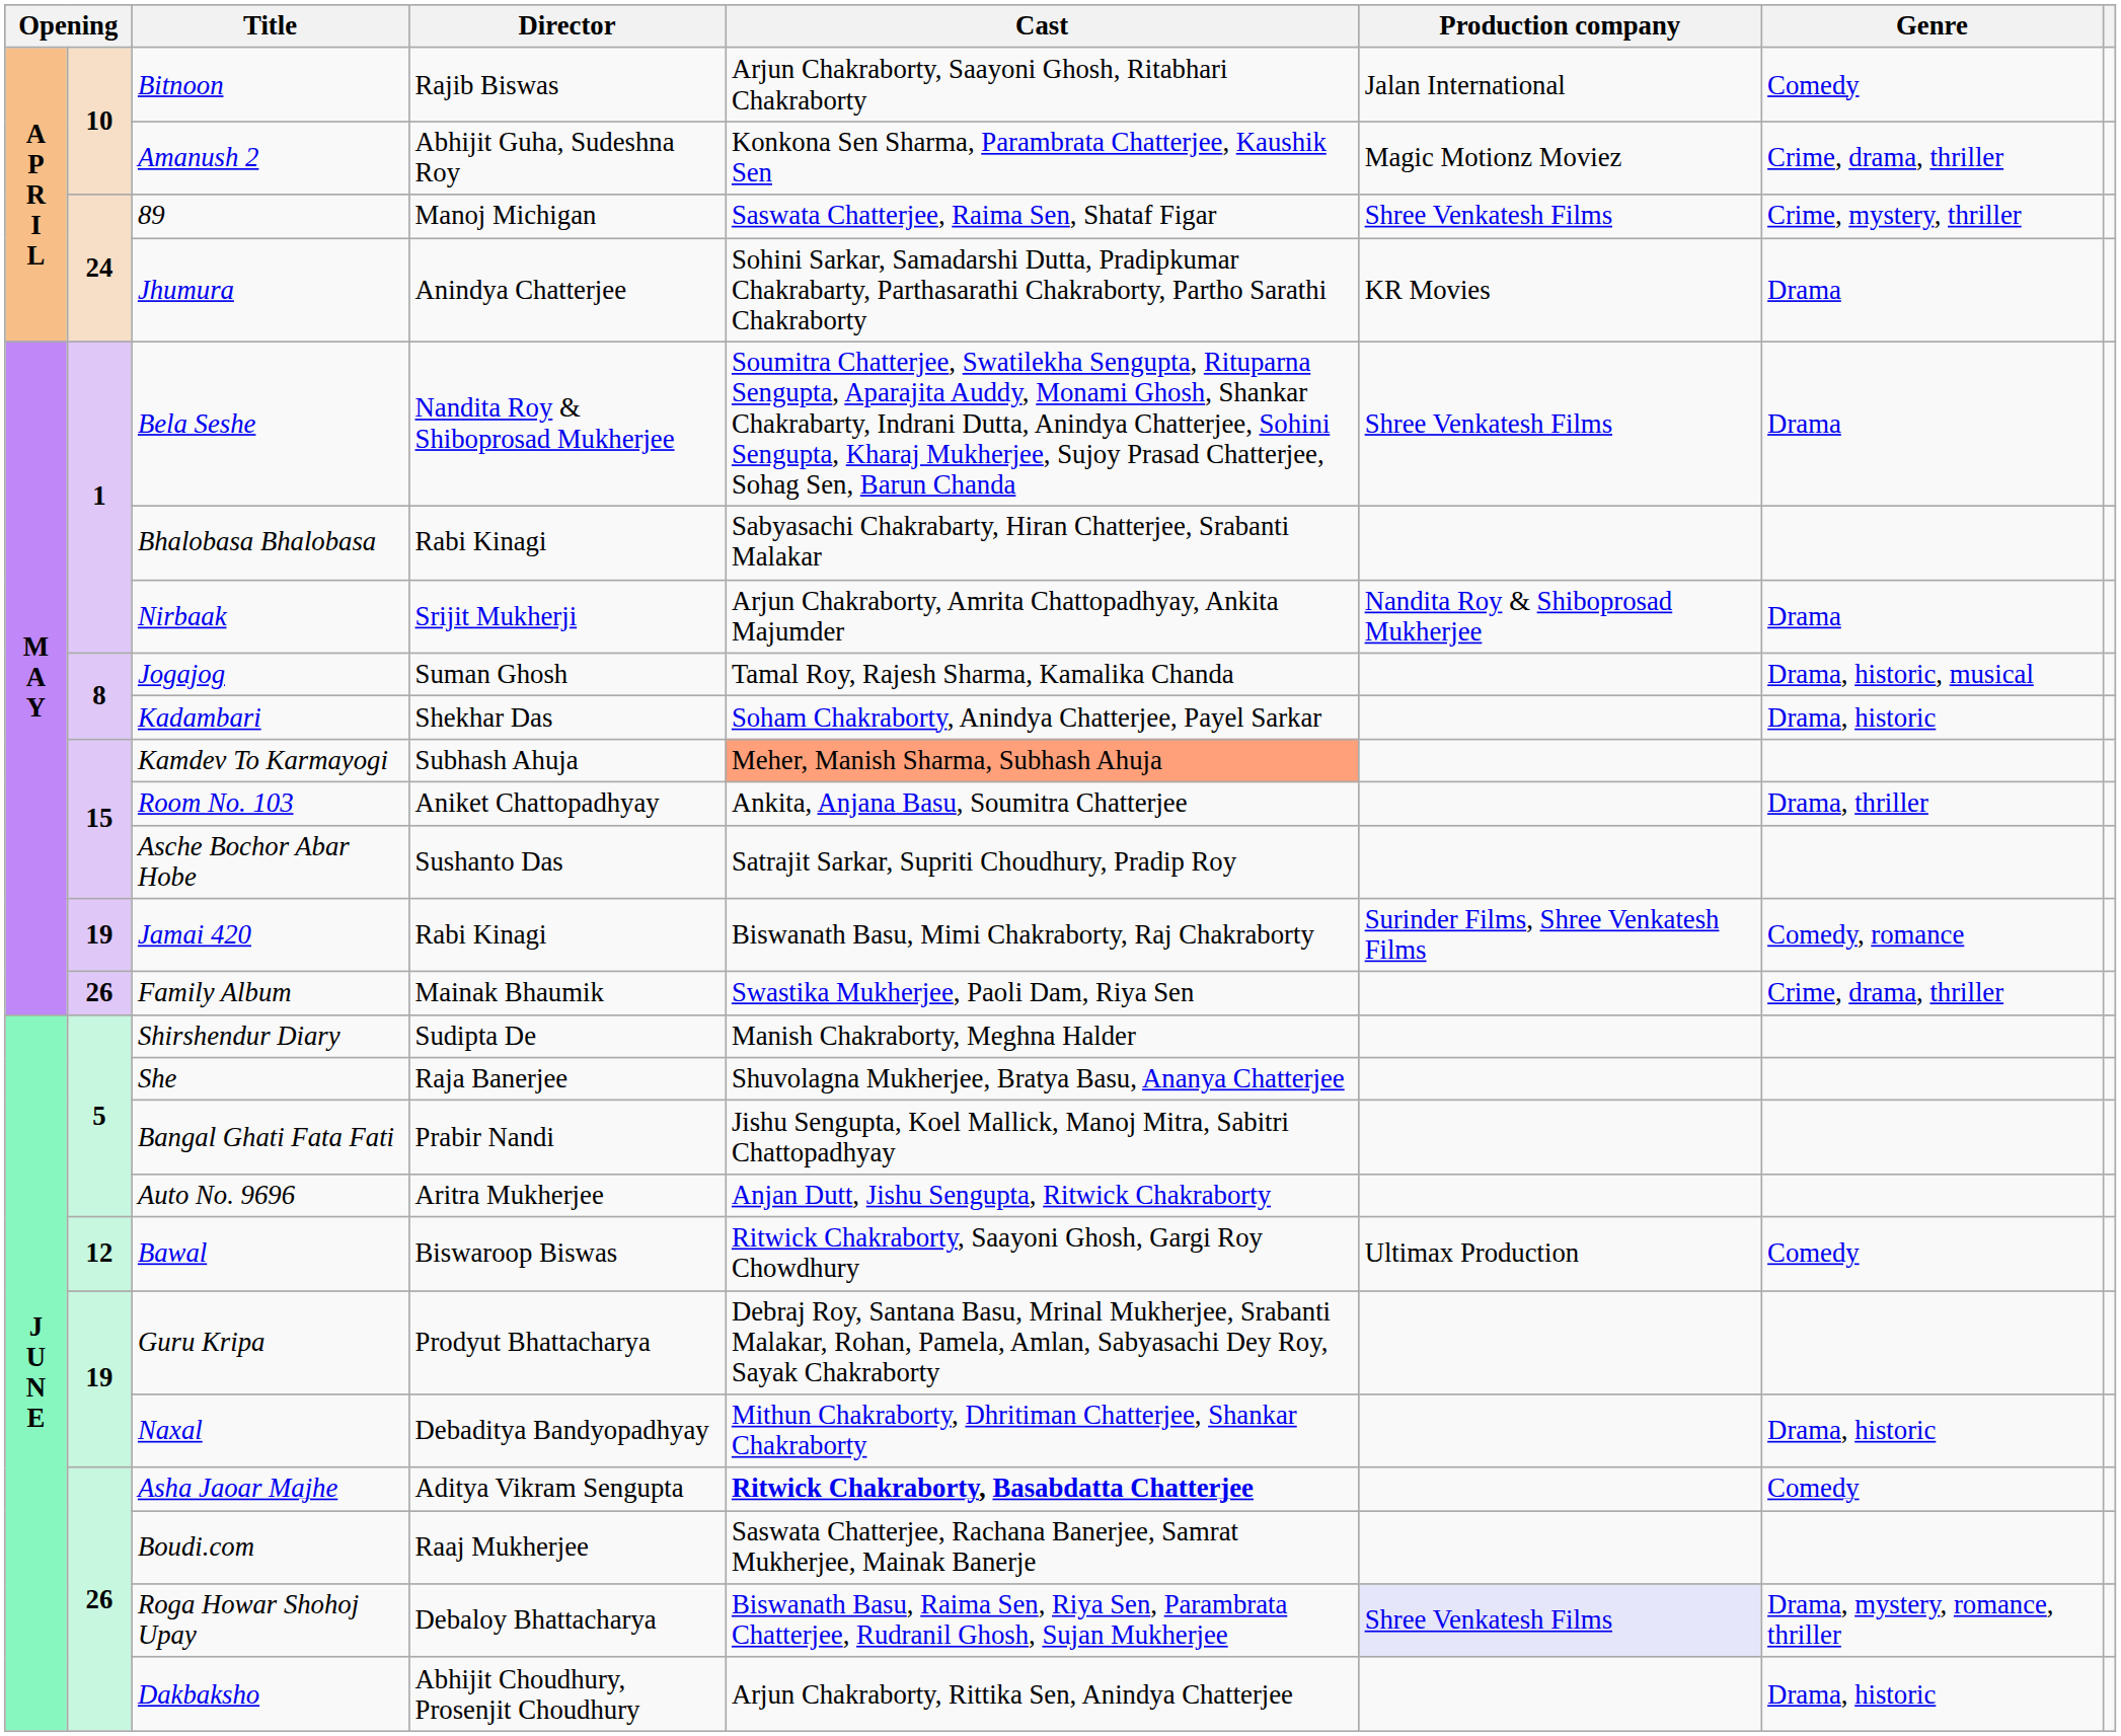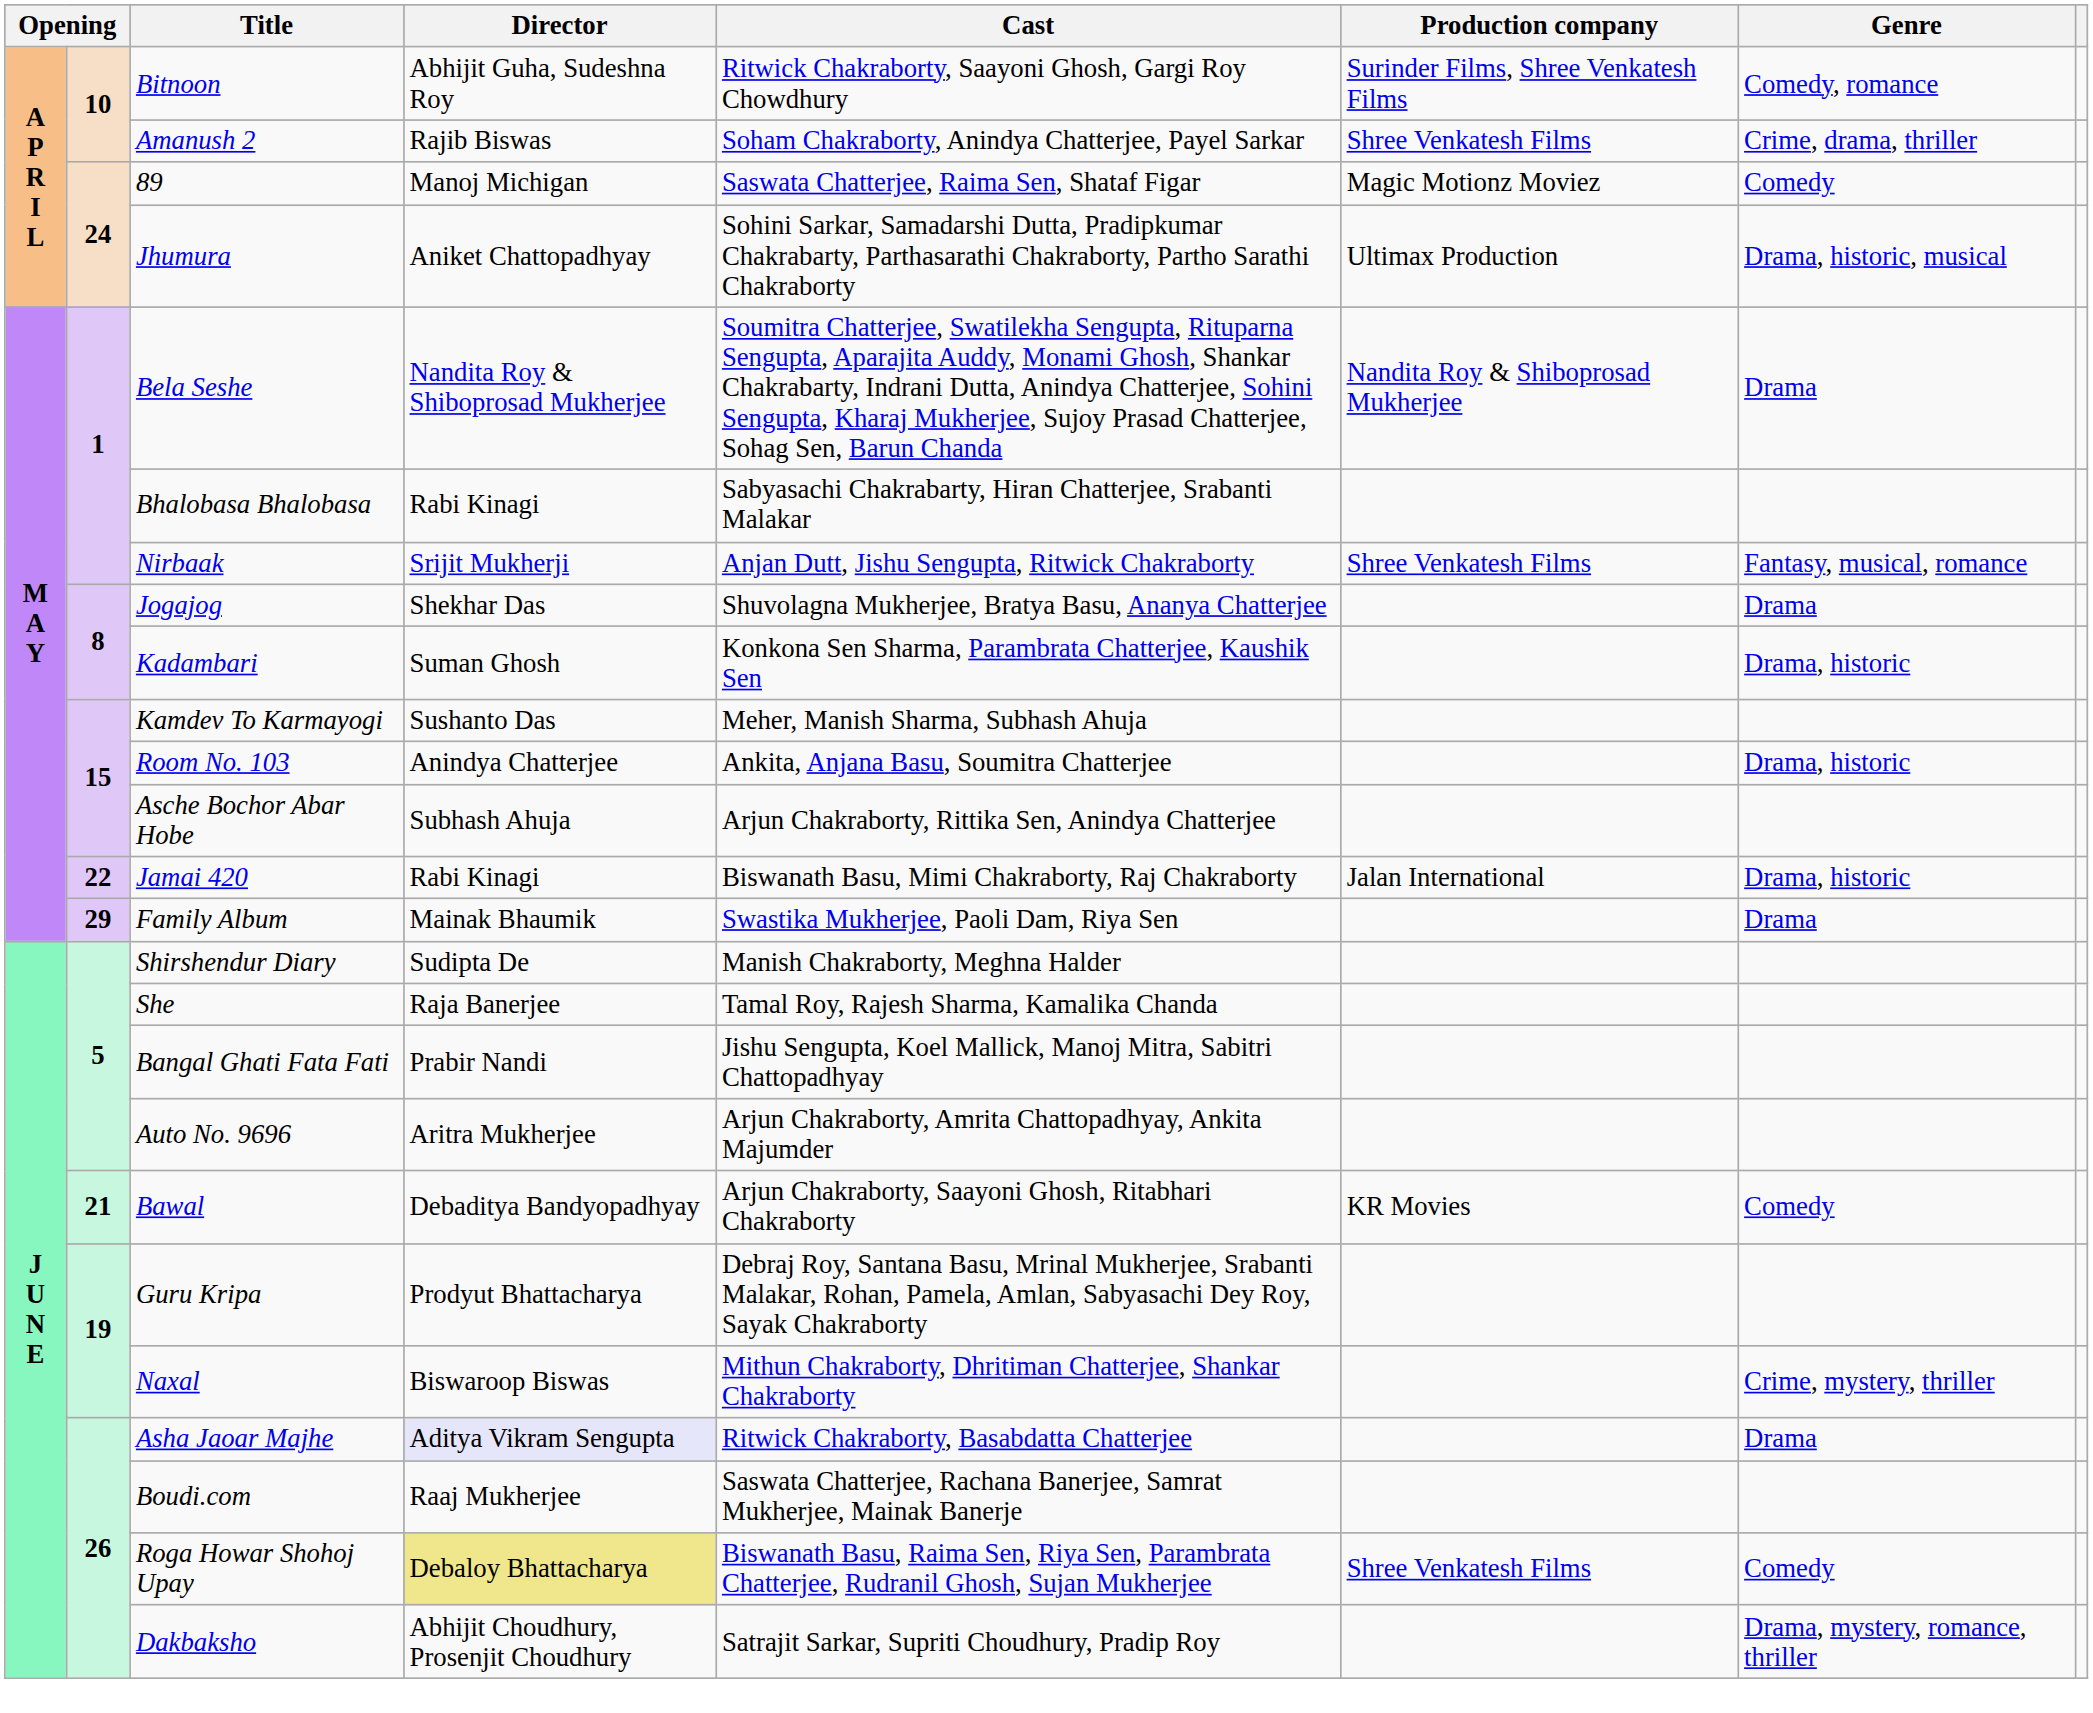Bitnoon | Director: Rajib Biswas -> Abhijit Guha, Sudeshna Roy
Bitnoon | Cast: Arjun Chakraborty, Saayoni Ghosh, Ritabhari Chakraborty -> Ritwick Chakraborty, Saayoni Ghosh, Gargi Roy Chowdhury
Bitnoon | Production company: Jalan International -> Surinder Films, Shree Venkatesh Films
Bitnoon | Genre: Comedy -> Comedy, romance
Amanush 2 | Director: Abhijit Guha, Sudeshna Roy -> Rajib Biswas
Amanush 2 | Cast: Konkona Sen Sharma, Parambrata Chatterjee, Kaushik Sen -> Soham Chakraborty, Anindya Chatterjee, Payel Sarkar
Amanush 2 | Production company: Magic Motionz Moviez -> Shree Venkatesh Films
89 | Production company: Shree Venkatesh Films -> Magic Motionz Moviez
89 | Genre: Crime, mystery, thriller -> Comedy
Jhumura | Director: Anindya Chatterjee -> Aniket Chattopadhyay
Jhumura | Production company: KR Movies -> Ultimax Production
Jhumura | Genre: Drama -> Drama, historic, musical
Bela Seshe | Production company: Shree Venkatesh Films -> Nandita Roy & Shiboprosad Mukherjee
Nirbaak | Cast: Arjun Chakraborty, Amrita Chattopadhyay, Ankita Majumder -> Anjan Dutt, Jishu Sengupta, Ritwick Chakraborty
Nirbaak | Production company: Nandita Roy & Shiboprosad Mukherjee -> Shree Venkatesh Films
Nirbaak | Genre: Drama -> Fantasy, musical, romance
Jogajog | Director: Suman Ghosh -> Shekhar Das
Jogajog | Cast: Tamal Roy, Rajesh Sharma, Kamalika Chanda -> Shuvolagna Mukherjee, Bratya Basu, Ananya Chatterjee
Jogajog | Genre: Drama, historic, musical -> Drama
Kadambari | Director: Shekhar Das -> Suman Ghosh
Kadambari | Cast: Soham Chakraborty, Anindya Chatterjee, Payel Sarkar -> Konkona Sen Sharma, Parambrata Chatterjee, Kaushik Sen
Kamdev To Karmayogi | Director: Subhash Ahuja -> Sushanto Das
Kamdev To Karmayogi | Cast: lightsalmon background -> no background
Room No. 103 | Director: Aniket Chattopadhyay -> Anindya Chatterjee
Room No. 103 | Genre: Drama, thriller -> Drama, historic
Asche Bochor Abar Hobe | Director: Sushanto Das -> Subhash Ahuja
Asche Bochor Abar Hobe | Cast: Satrajit Sarkar, Supriti Choudhury, Pradip Roy -> Arjun Chakraborty, Rittika Sen, Anindya Chatterjee
Jamai 420 | column 2: 19 -> 22
Jamai 420 | Production company: Surinder Films, Shree Venkatesh Films -> Jalan International
Jamai 420 | Genre: Comedy, romance -> Drama, historic
Family Album | column 2: 26 -> 29
Family Album | Genre: Crime, drama, thriller -> Drama
She | Cast: Shuvolagna Mukherjee, Bratya Basu, Ananya Chatterjee -> Tamal Roy, Rajesh Sharma, Kamalika Chanda
Auto No. 9696 | Cast: Anjan Dutt, Jishu Sengupta, Ritwick Chakraborty -> Arjun Chakraborty, Amrita Chattopadhyay, Ankita Majumder
Bawal | column 2: 12 -> 21
Bawal | Director: Biswaroop Biswas -> Debaditya Bandyopadhyay
Bawal | Cast: Ritwick Chakraborty, Saayoni Ghosh, Gargi Roy Chowdhury -> Arjun Chakraborty, Saayoni Ghosh, Ritabhari Chakraborty
Bawal | Production company: Ultimax Production -> KR Movies
Naxal | Director: Debaditya Bandyopadhyay -> Biswaroop Biswas
Naxal | Genre: Drama, historic -> Crime, mystery, thriller
Asha Jaoar Majhe | Director: no background -> lavender background
Asha Jaoar Majhe | Cast: bold -> normal
Asha Jaoar Majhe | Genre: Comedy -> Drama
Roga Howar Shohoj Upay | Director: no background -> khaki background
Roga Howar Shohoj Upay | Production company: lavender background -> no background
Roga Howar Shohoj Upay | Genre: Drama, mystery, romance, thriller -> Comedy
Dakbaksho | Cast: Arjun Chakraborty, Rittika Sen, Anindya Chatterjee -> Satrajit Sarkar, Supriti Choudhury, Pradip Roy
Dakbaksho | Genre: Drama, historic -> Drama, mystery, romance, thriller
